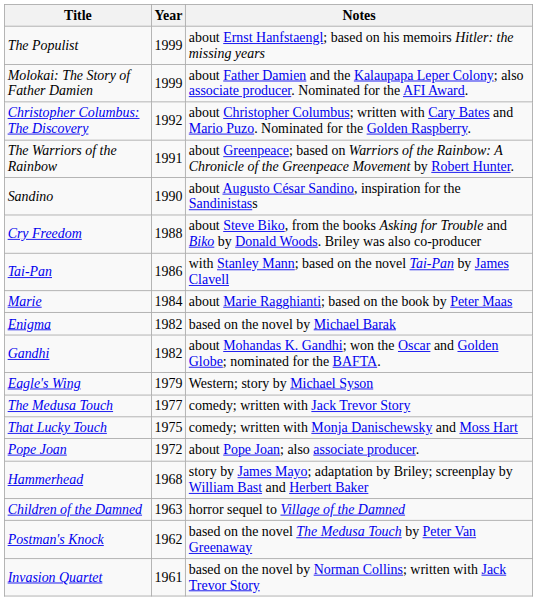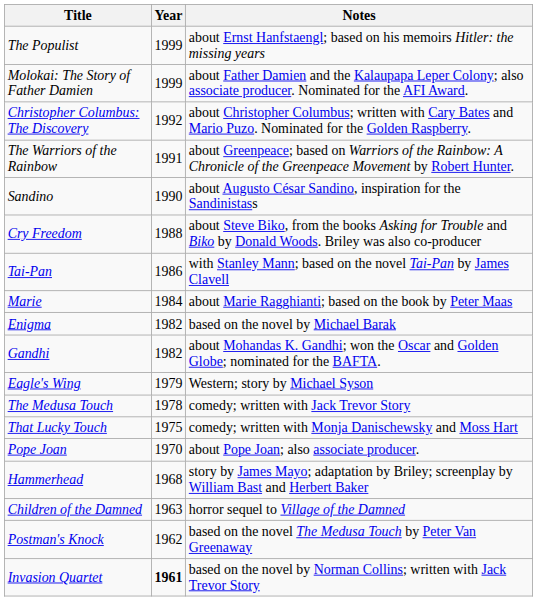The Medusa Touch | Year: 1977 -> 1978
Pope Joan | Year: 1972 -> 1970
Invasion Quartet | Year: normal -> bold
